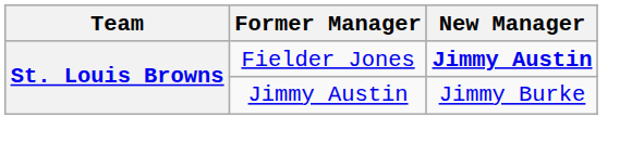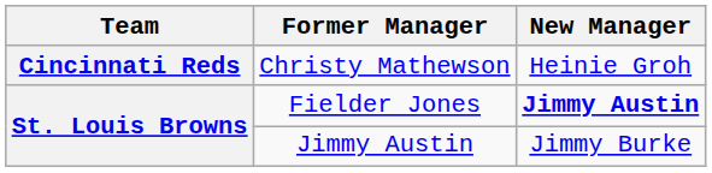+ row: Cincinnati Reds | Christy Mathewson | Heinie Groh
